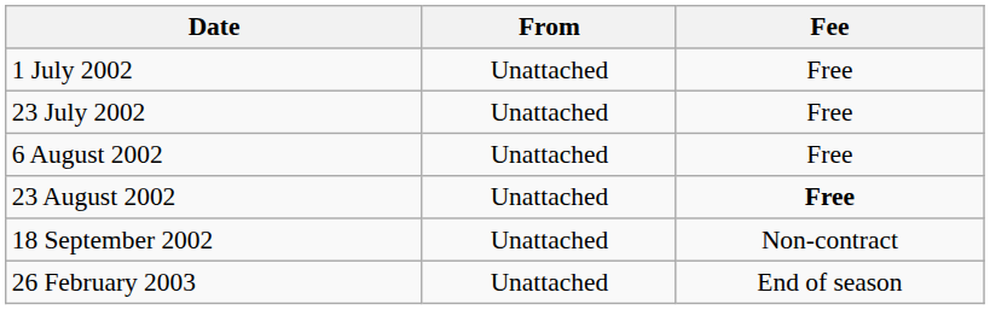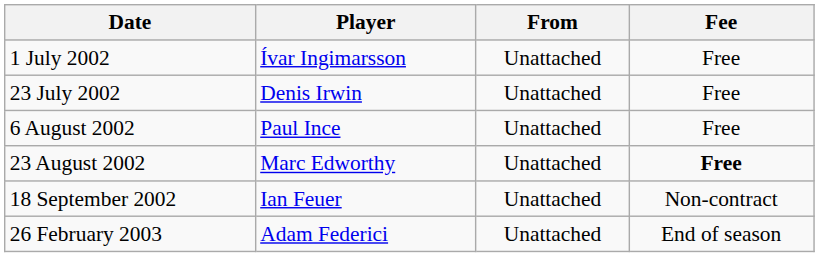+ column: Player | Ívar Ingimarsson | Denis Irwin | Paul Ince | Marc Edworthy | Ian Feuer | Adam Federici
